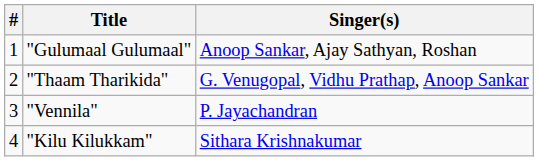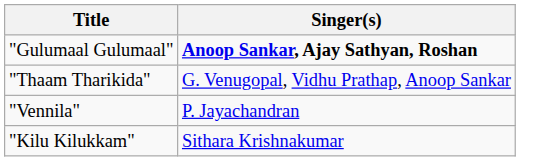- column: # | 1 | 2 | 3 | 4
"Gulumaal Gulumaal" | Singer(s): normal -> bold
